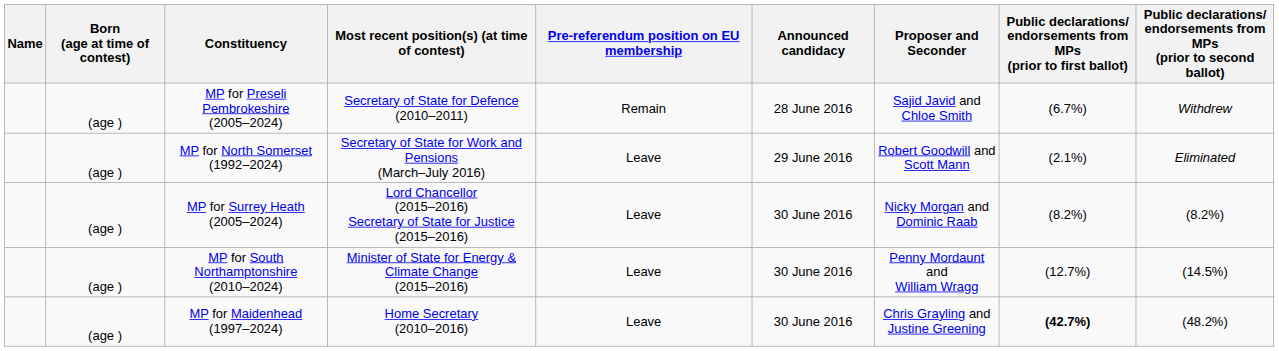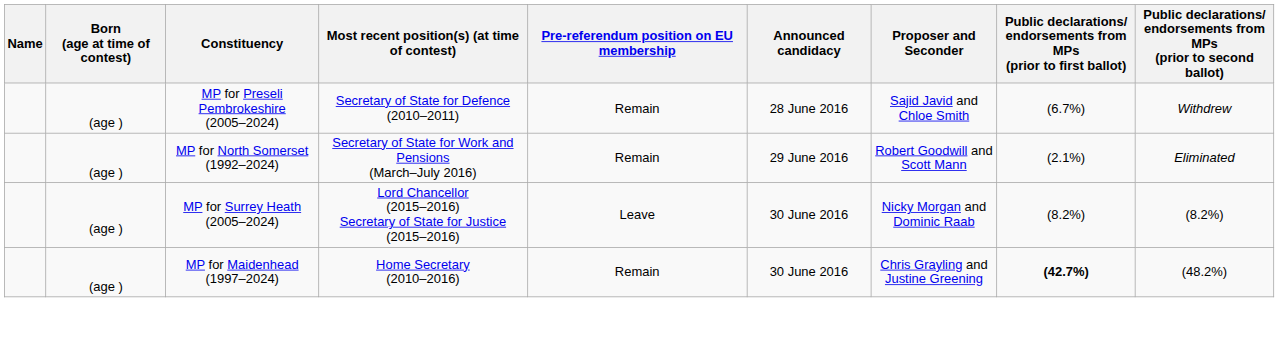MP for North Somerset (1992–2024) | Pre-referendum position on EU membership: Leave -> Remain
- row: (age ) | MP for South Northamptonshire (2010–2024) | Minister of State for Energy & Climate Change (2015–2016) | Leave | 30 June 2016 | Penny Mordaunt and William Wragg | (12.7%) | (14.5%)
MP for Maidenhead (1997–2024) | Pre-referendum position on EU membership: Leave -> Remain
